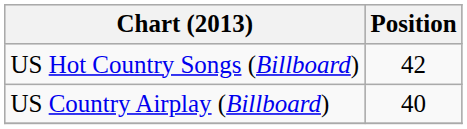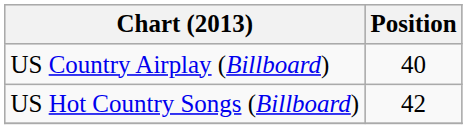rows swapped: US Country Airplay (Billboard) <-> US Hot Country Songs (Billboard)
